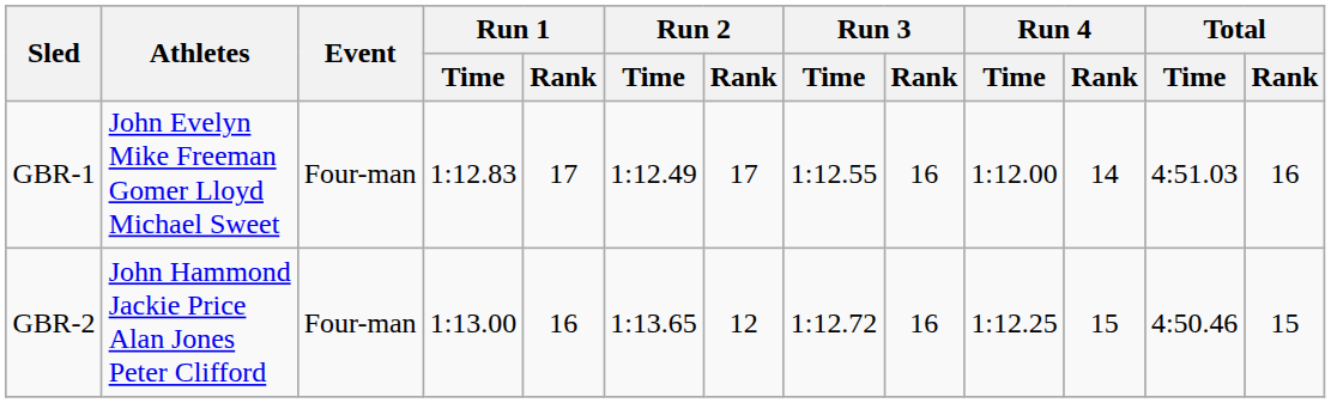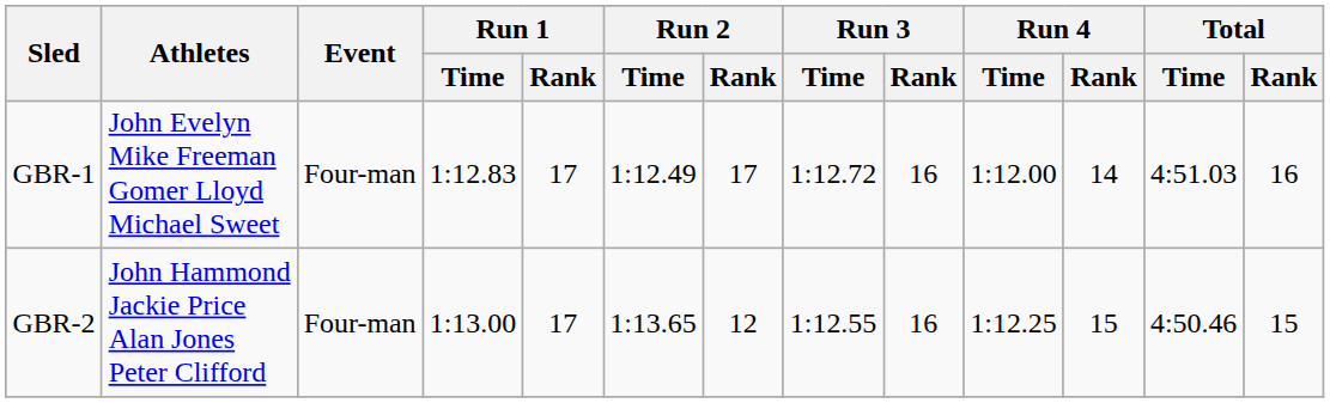GBR-1 | Run 3 / Time: 1:12.55 -> 1:12.72
GBR-2 | Run 1 / Rank: 16 -> 17
GBR-2 | Run 3 / Time: 1:12.72 -> 1:12.55
